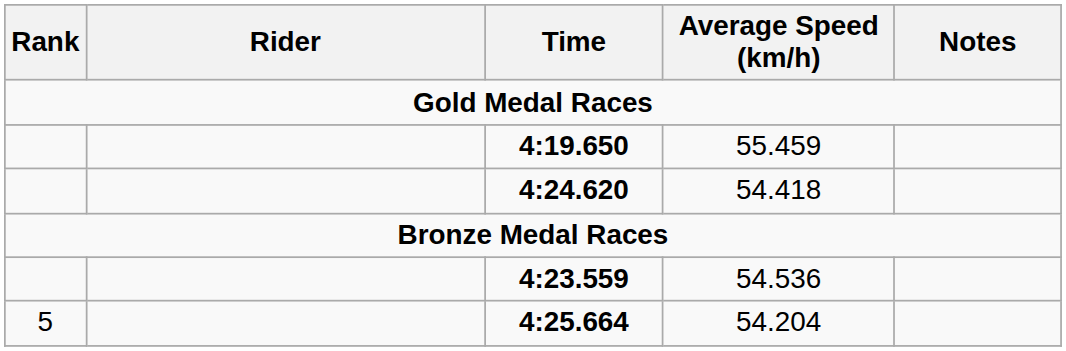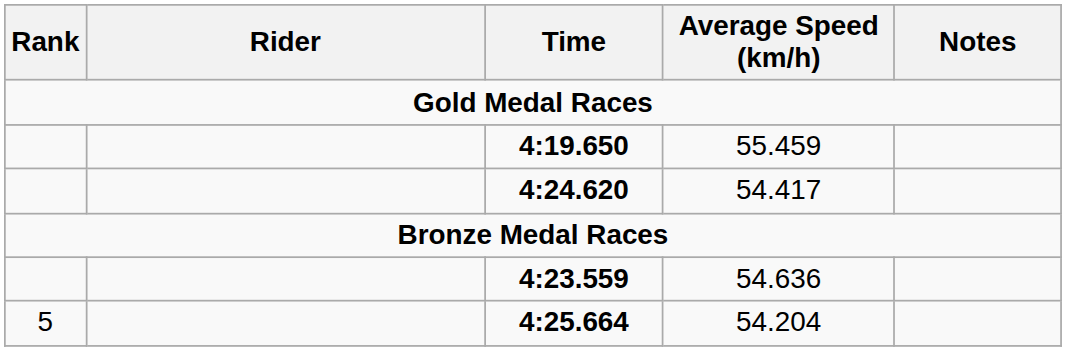4:24.620 | Average Speed (km/h): 54.418 -> 54.417
4:23.559 | Average Speed (km/h): 54.536 -> 54.636
